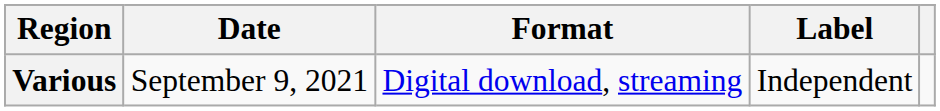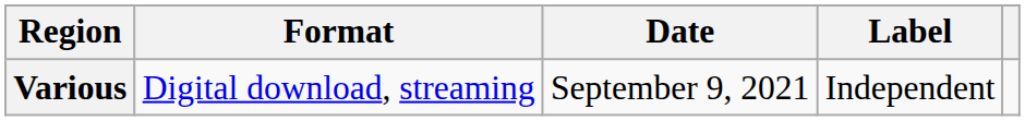columns swapped: Date <-> Format
